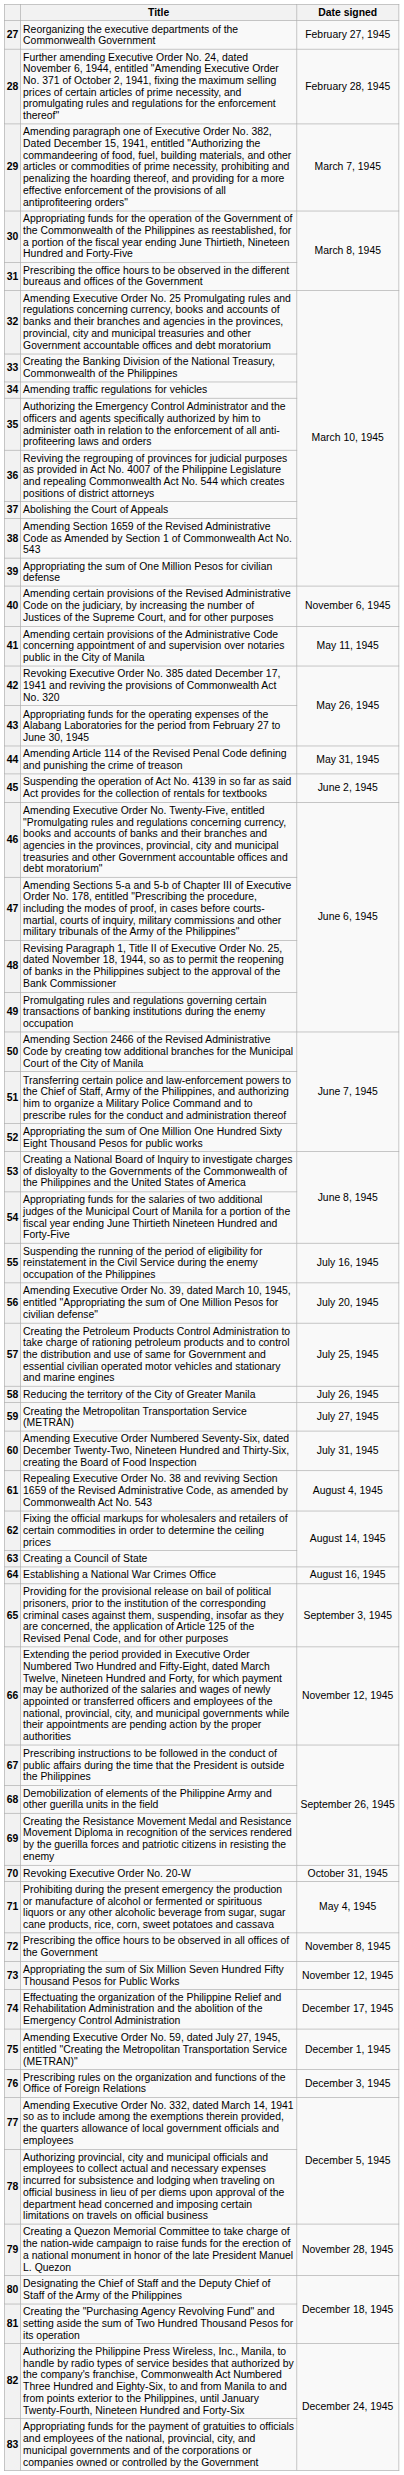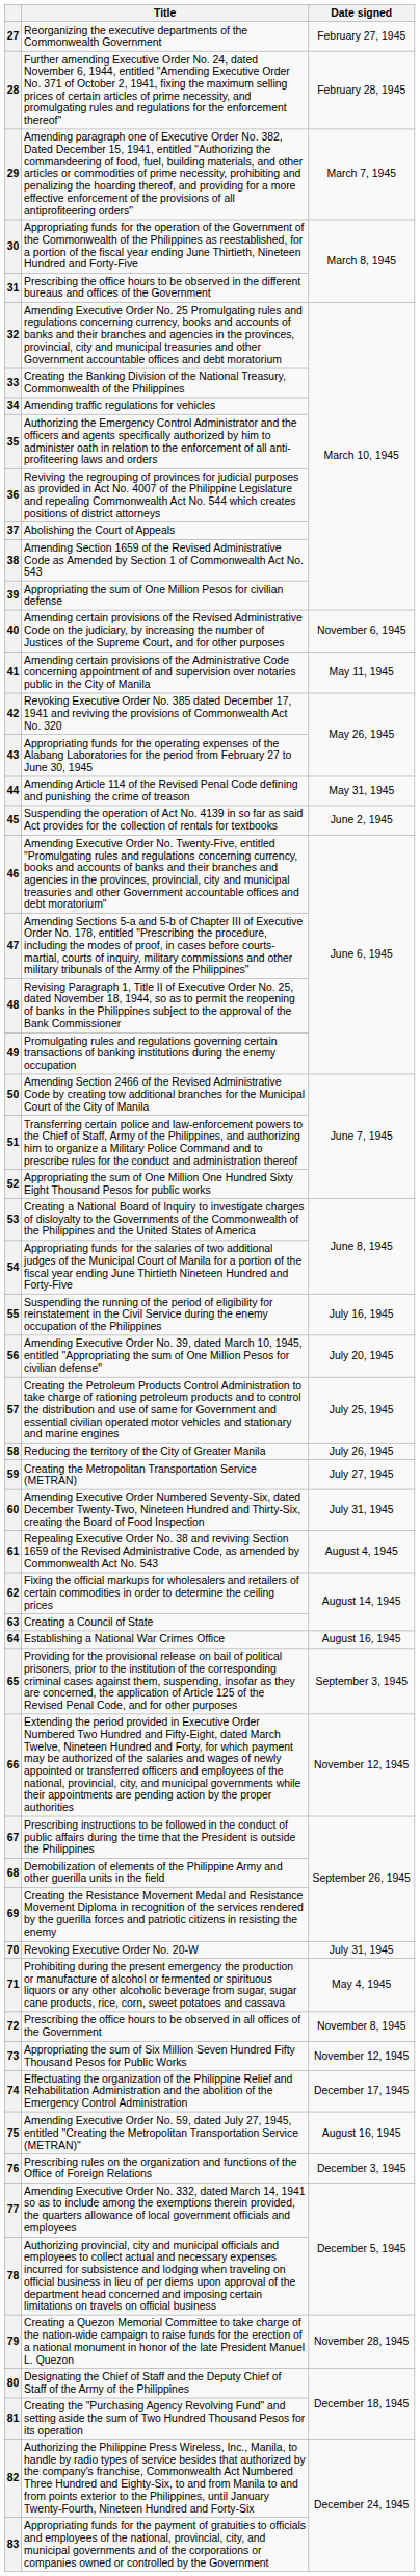70 | Date signed: October 31, 1945 -> July 31, 1945
75 | Date signed: December 1, 1945 -> August 16, 1945
